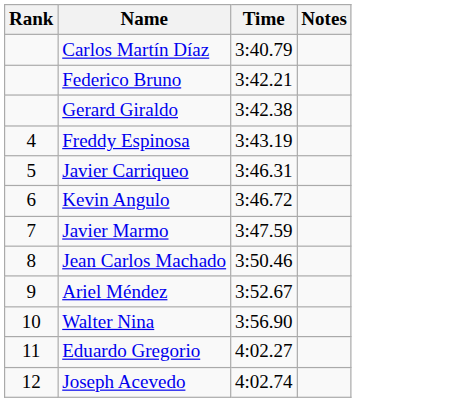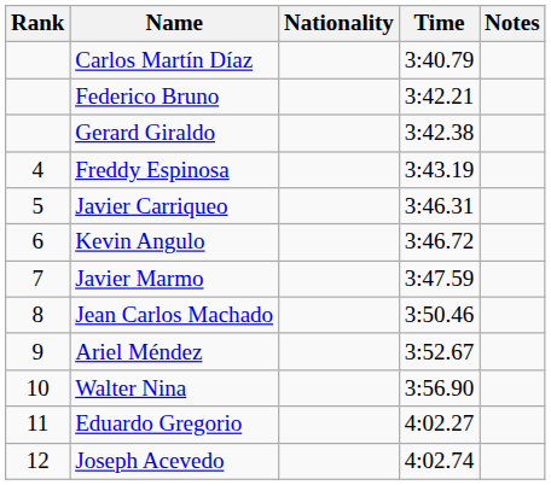+ column: Nationality
